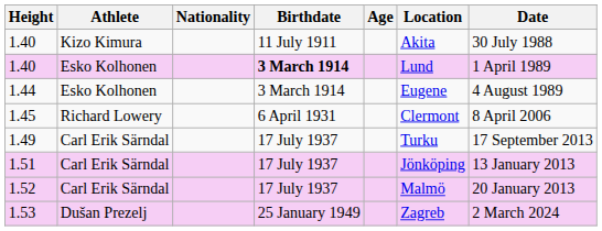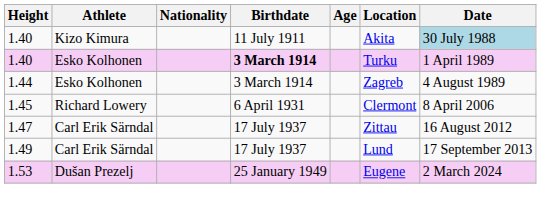1.40 / Kizo Kimura | Date: no background -> lightblue background
1.40 / Esko Kolhonen | Location: Lund -> Turku
1.44 | Location: Eugene -> Zagreb
+ row: 1.47 | Carl Erik Särndal | 17 July 1937 | Zittau | 16 August 2012
1.49 | Location: Turku -> Lund
- row: 1.51 | Carl Erik Särndal | 17 July 1937 | Jönköping | 13 January 2013
- row: 1.52 | Carl Erik Särndal | 17 July 1937 | Malmö | 20 January 2013
1.53 | Location: Zagreb -> Eugene
